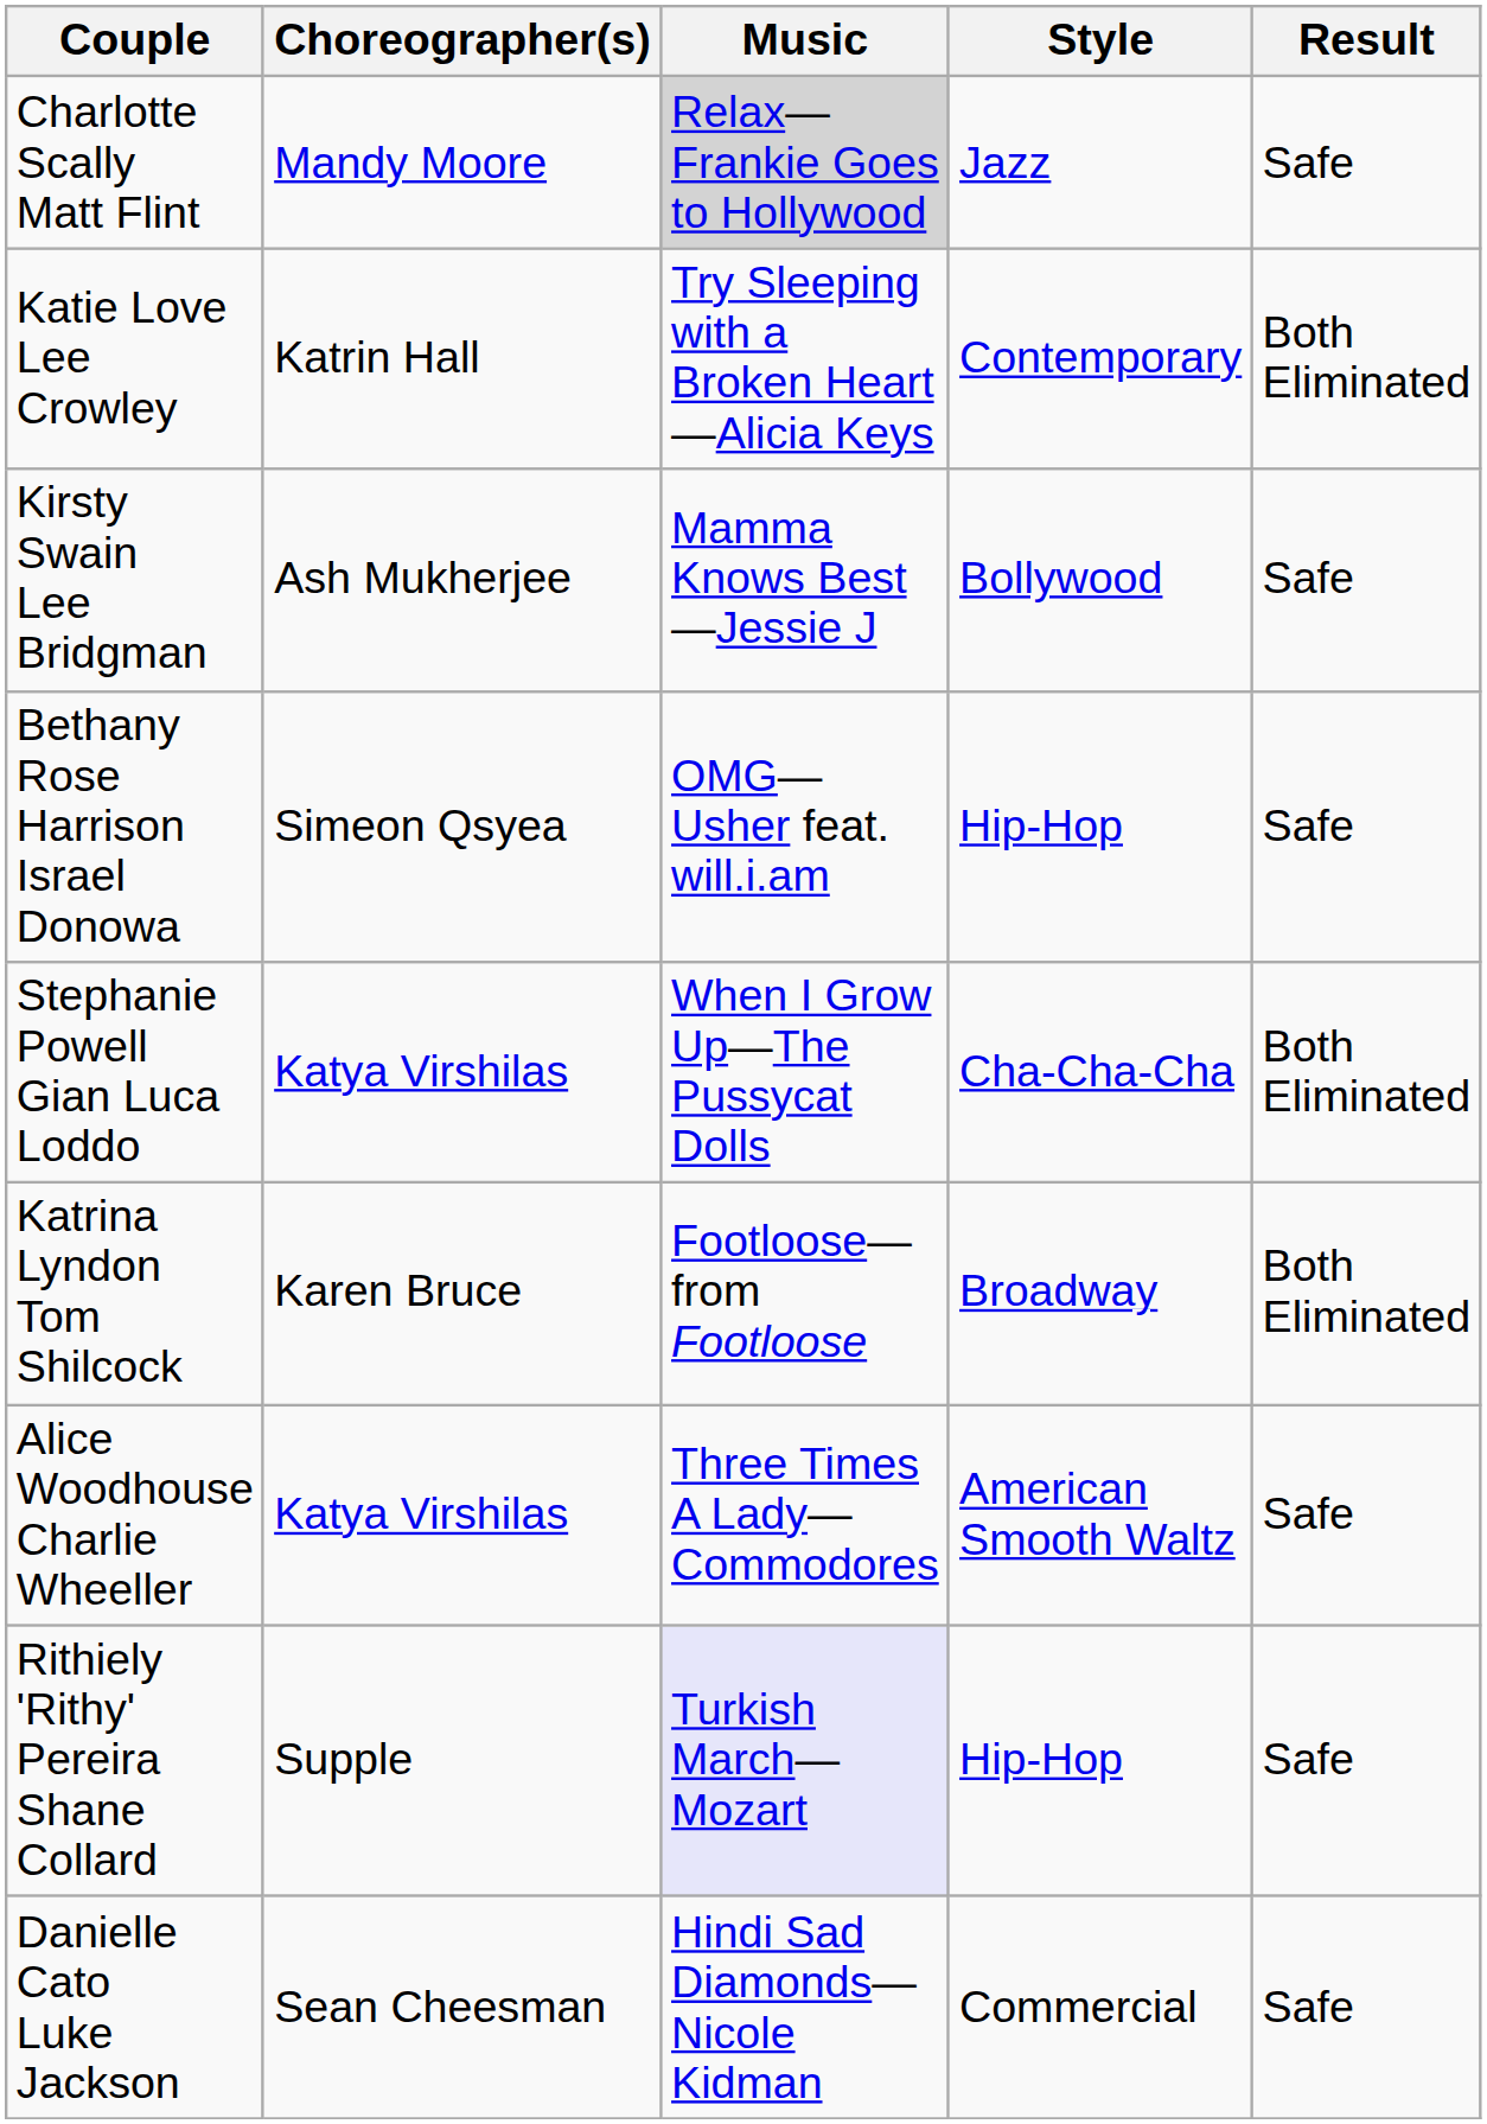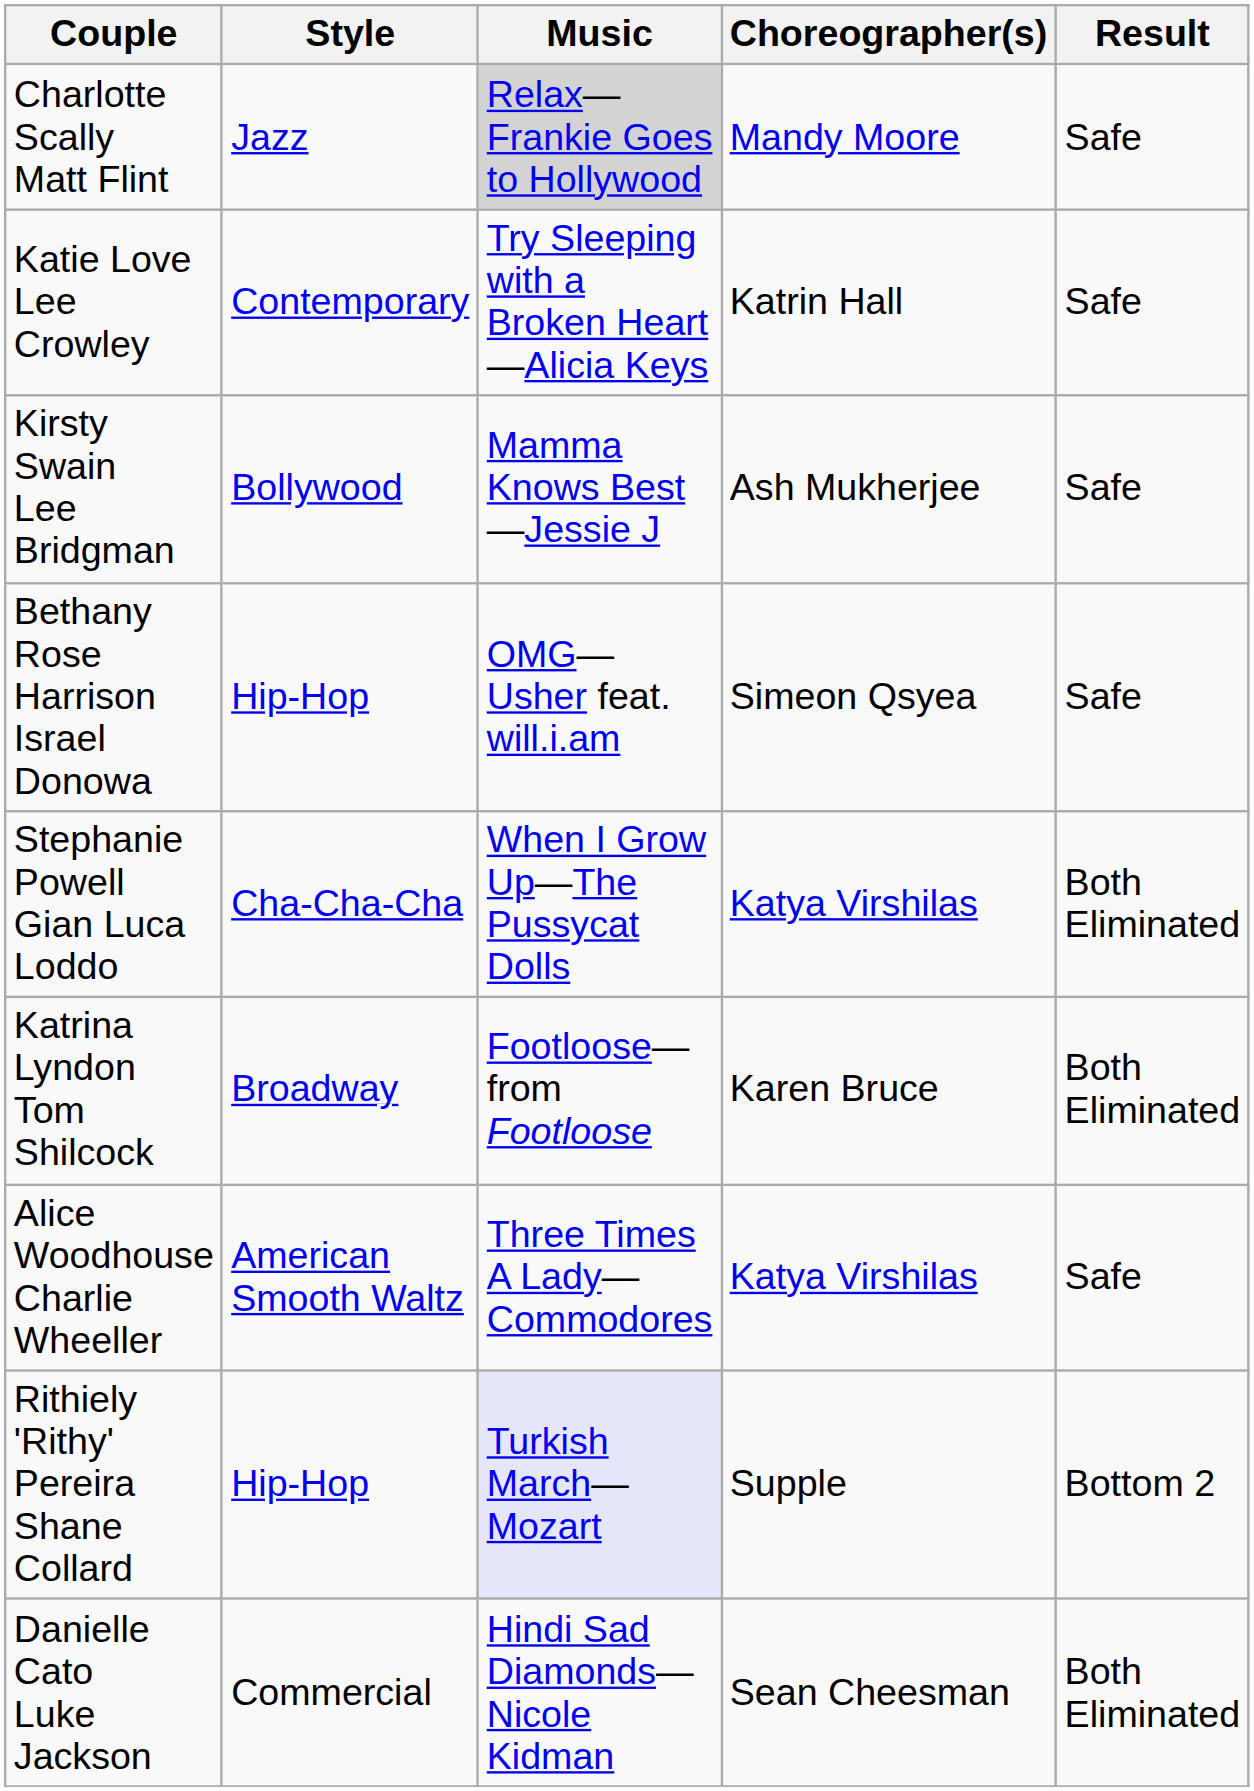columns swapped: Style <-> Choreographer(s)
Katie Love Lee Crowley | Result: Both Eliminated -> Safe
Rithiely 'Rithy' Pereira Shane Collard | Result: Safe -> Bottom 2
Danielle Cato Luke Jackson | Result: Safe -> Both Eliminated
